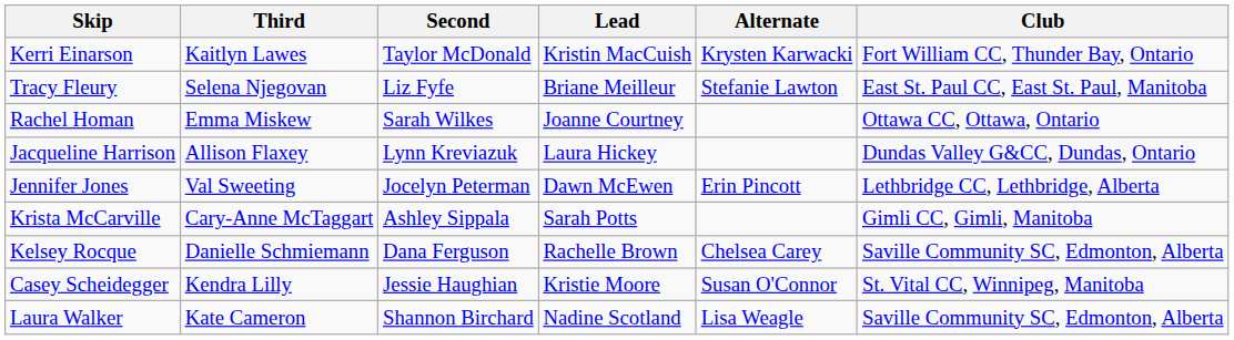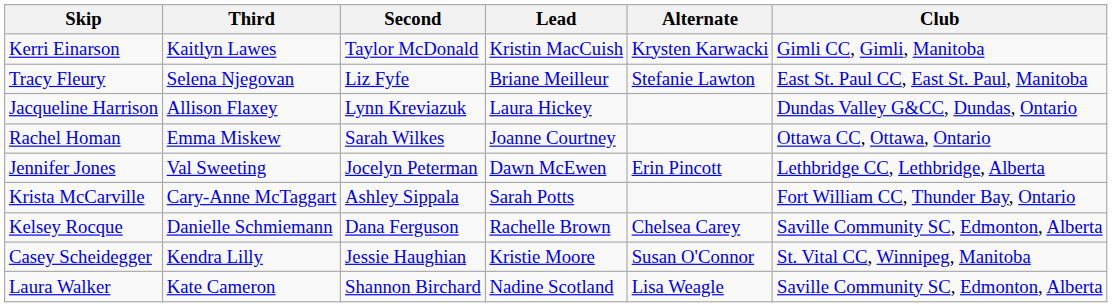Kerri Einarson | Club: Fort William CC, Thunder Bay, Ontario -> Gimli CC, Gimli, Manitoba
rows swapped: Jacqueline Harrison <-> Rachel Homan
Krista McCarville | Club: Gimli CC, Gimli, Manitoba -> Fort William CC, Thunder Bay, Ontario
